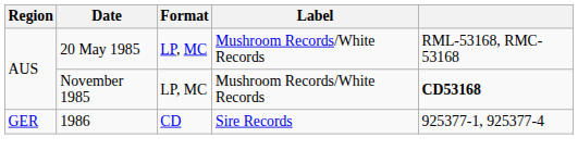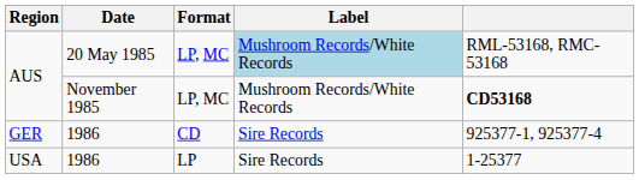AUS / 20 May 1985 | Label: no background -> lightblue background
+ row: USA | 1986 | LP | Sire Records | 1-25377
